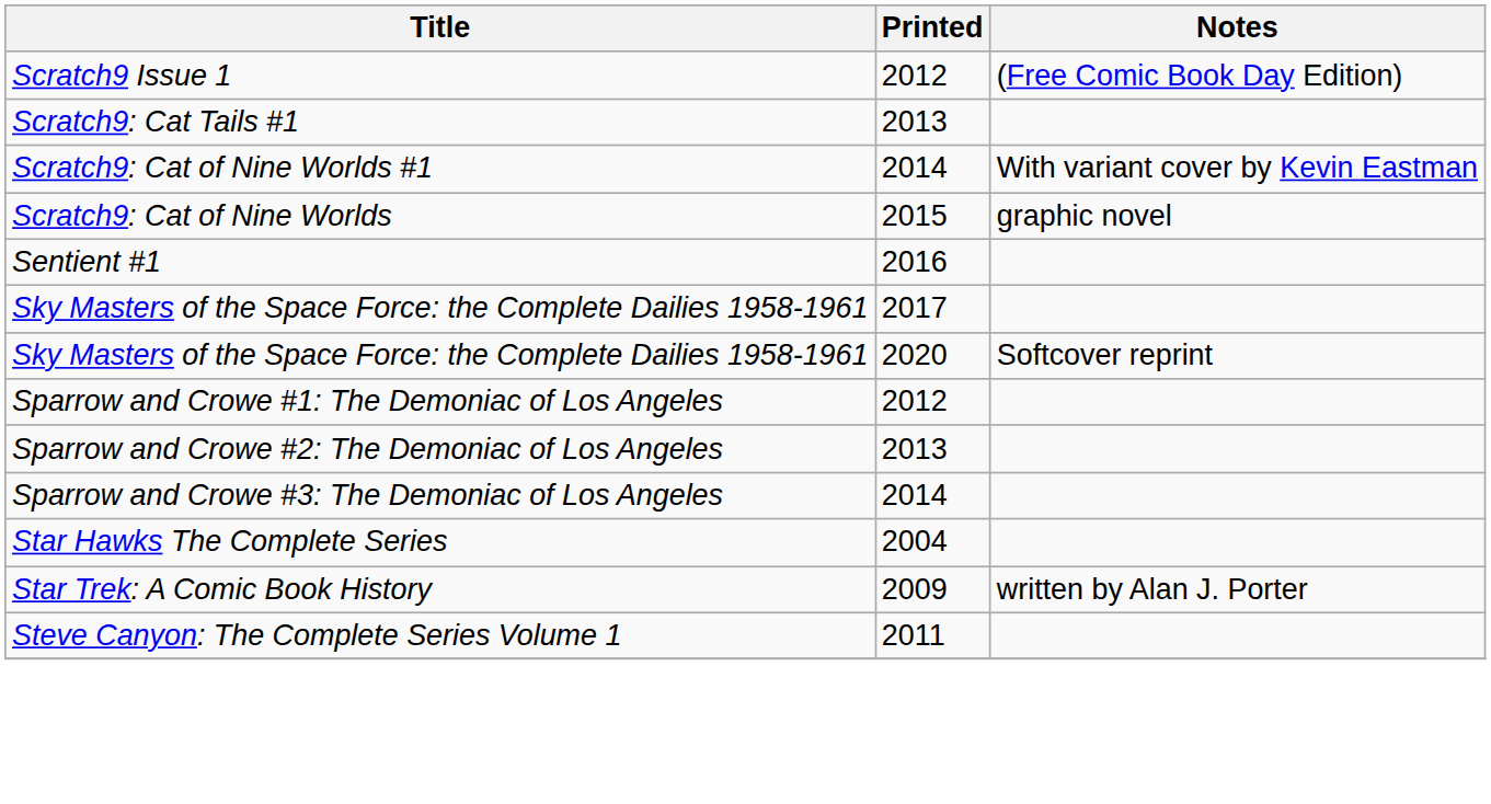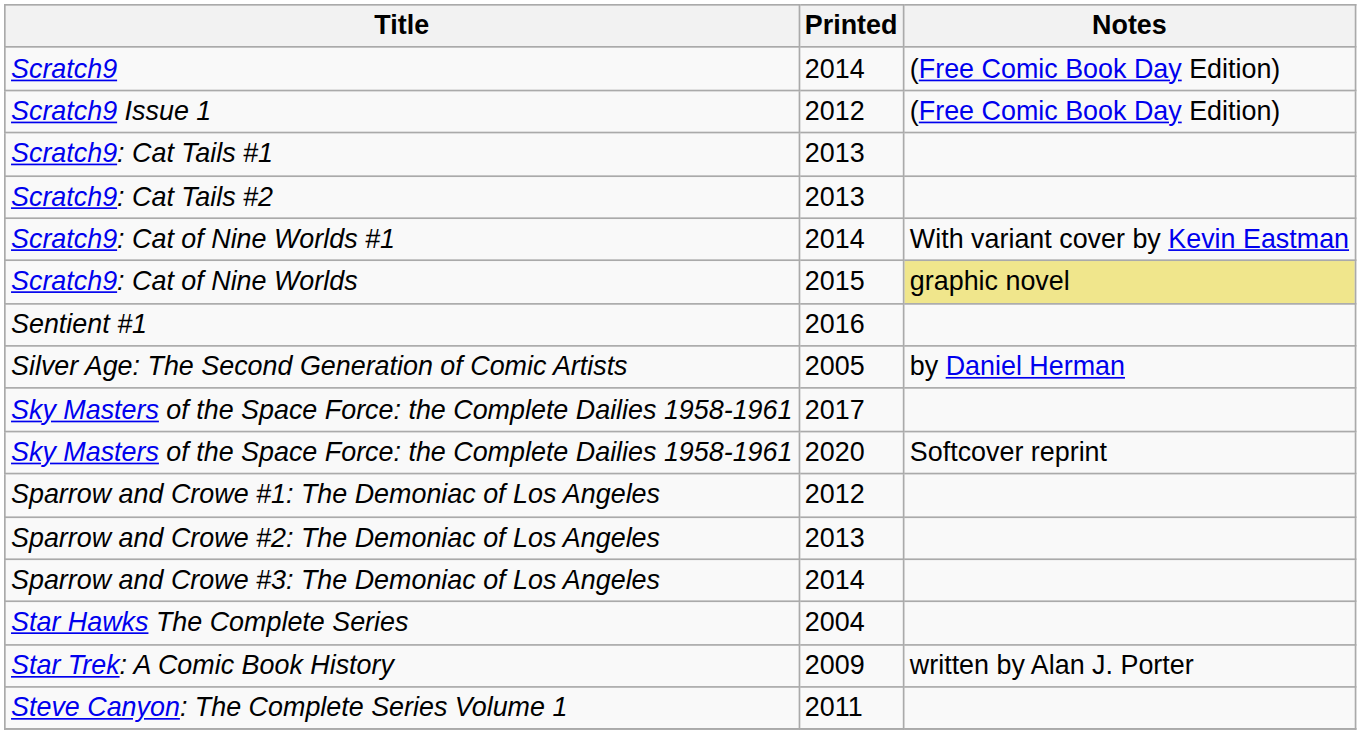+ row: Scratch9 | 2014 | (Free Comic Book Day Edition)
+ row: Scratch9: Cat Tails #2 | 2013
Scratch9: Cat of Nine Worlds | Notes: no background -> khaki background
+ row: Silver Age: The Second Generation of Comic Artists | 2005 | by Daniel Herman
